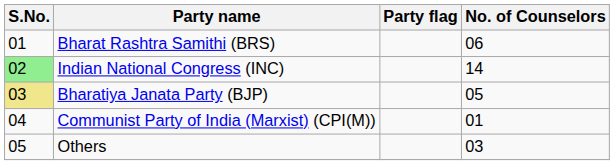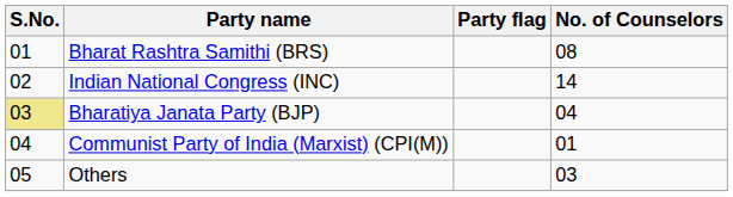Bharat Rashtra Samithi (BRS) | No. of Counselors: 06 -> 08
Indian National Congress (INC) | S.No.: lightgreen background -> no background
Bharatiya Janata Party (BJP) | No. of Counselors: 05 -> 04
